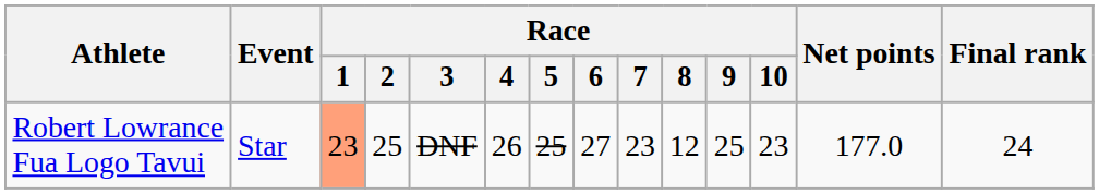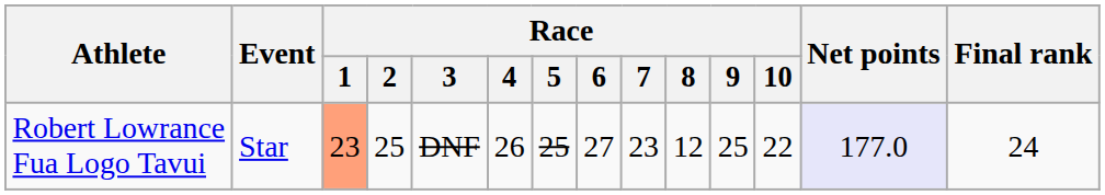Robert Lowrance Fua Logo Tavui | Race / 10: 23 -> 22
Robert Lowrance Fua Logo Tavui | Net points: no background -> lavender background
